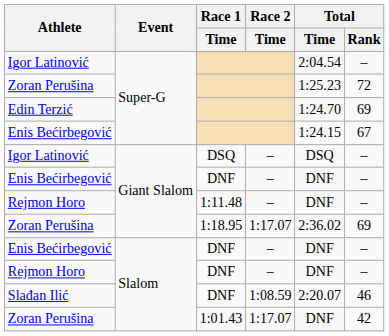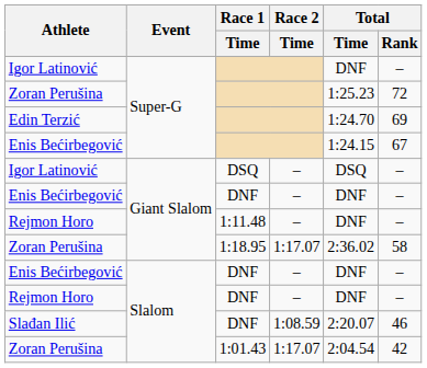Igor Latinović / Super-G | Total / Time: 2:04.54 -> DNF
Zoran Perušina / Giant Slalom | Total / Rank: 69 -> 58
Zoran Perušina / Slalom | Total / Time: DNF -> 2:04.54
